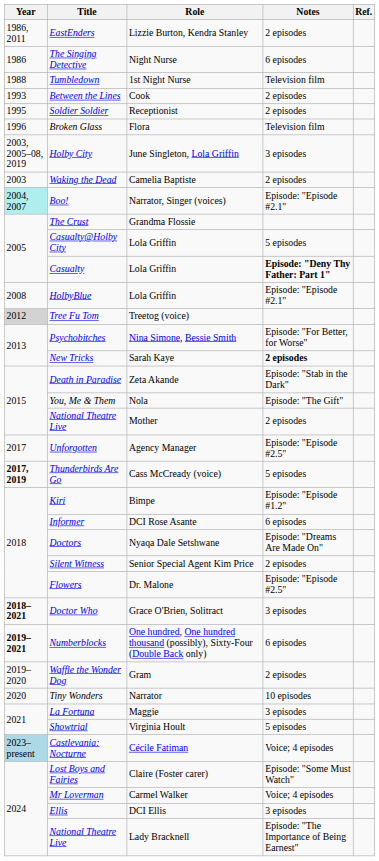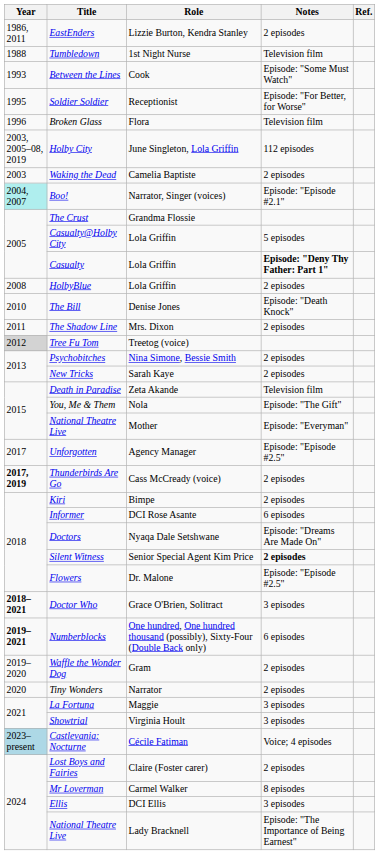- row: 1986 | The Singing Detective | Night Nurse | 6 episodes
Between the Lines | Notes: 2 episodes -> Episode: "Some Must Watch"
Soldier Soldier | Notes: 2 episodes -> Episode: "For Better, for Worse"
Holby City | Notes: 3 episodes -> 112 episodes
HolbyBlue | Notes: Episode: "Episode #2.1" -> 2 episodes
+ row: 2010 | The Bill | Denise Jones | Episode: "Death Knock"
+ row: 2011 | The Shadow Line | Mrs. Dixon | 2 episodes
Psychobitches | Notes: Episode: "For Better, for Worse" -> 2 episodes
New Tricks | Notes: bold -> normal
Death in Paradise | Notes: Episode: "Stab in the Dark" -> Television film
National Theatre Live / Mother | Notes: 2 episodes -> Episode: "Everyman"
Thunderbirds Are Go | Notes: 5 episodes -> 2 episodes
Kiri | Notes: Episode: "Episode #1.2" -> 2 episodes
Silent Witness | Notes: normal -> bold
Tiny Wonders | Notes: 10 episodes -> 2 episodes
Showtrial | Notes: 5 episodes -> 3 episodes
Lost Boys and Fairies | Notes: Episode: "Some Must Watch" -> 2 episodes
Mr Loverman | Notes: Voice; 4 episodes -> 8 episodes
